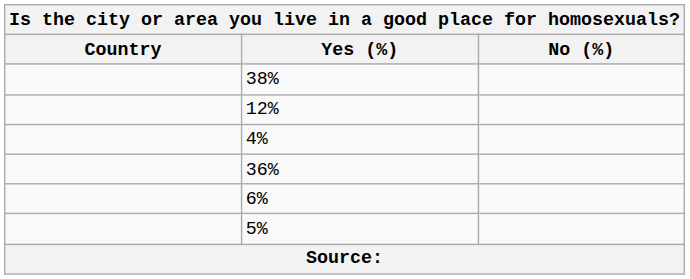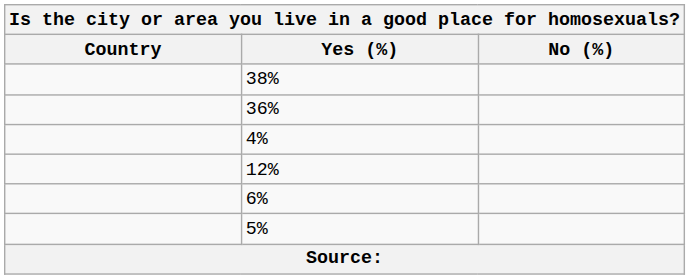rows swapped: 36% <-> 12%
